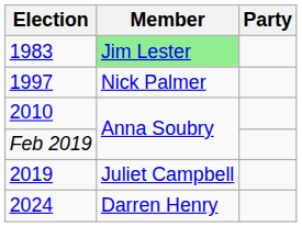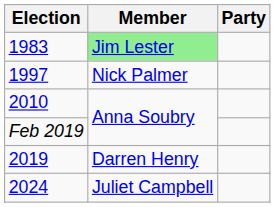2019 | Member: Juliet Campbell -> Darren Henry
2024 | Member: Darren Henry -> Juliet Campbell
